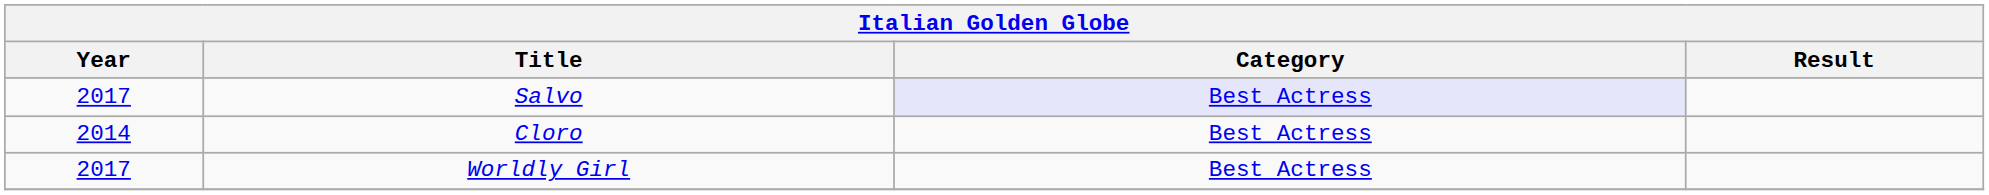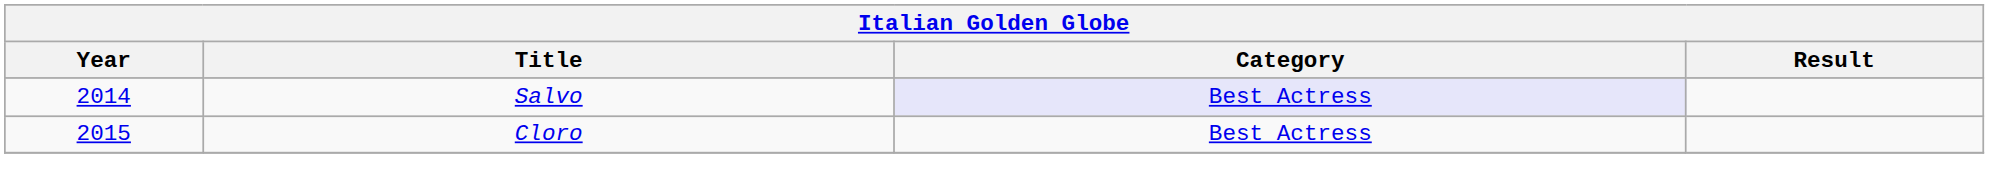Salvo | Year: 2017 -> 2014
Cloro | Year: 2014 -> 2015
- row: 2017 | Worldly Girl | Best Actress
